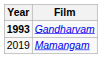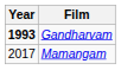Mamangam | Year: 2019 -> 2017
